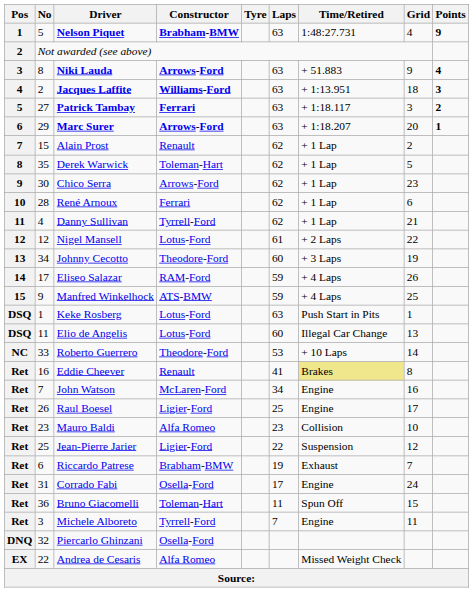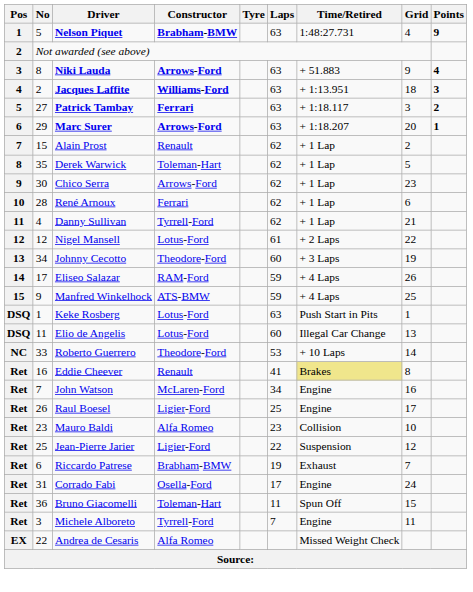- row: DNQ | 32 | Piercarlo Ghinzani | Osella-Ford
